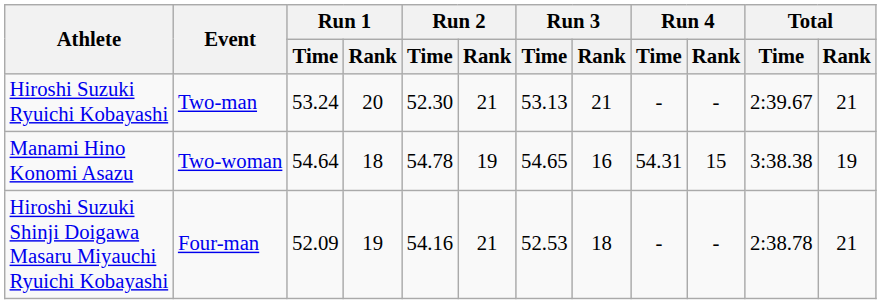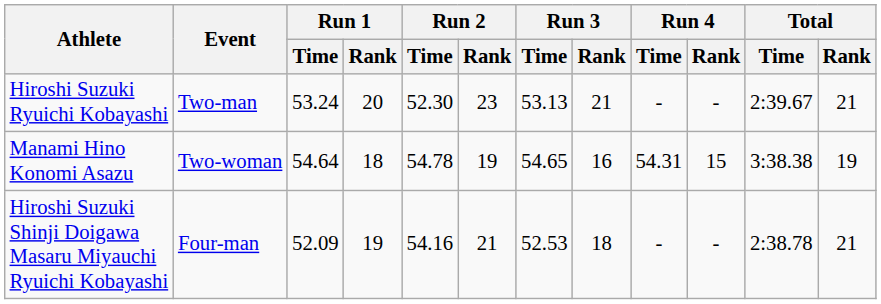Hiroshi Suzuki Ryuichi Kobayashi | Run 2 / Rank: 21 -> 23
